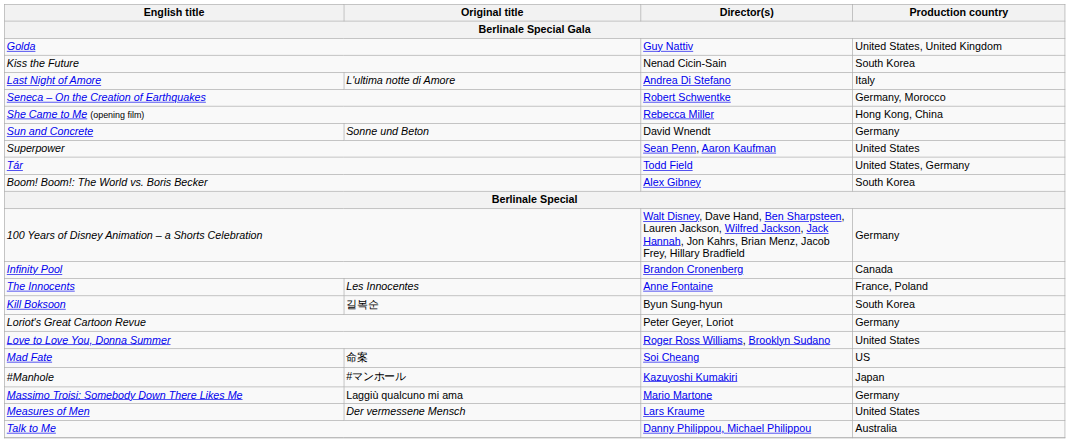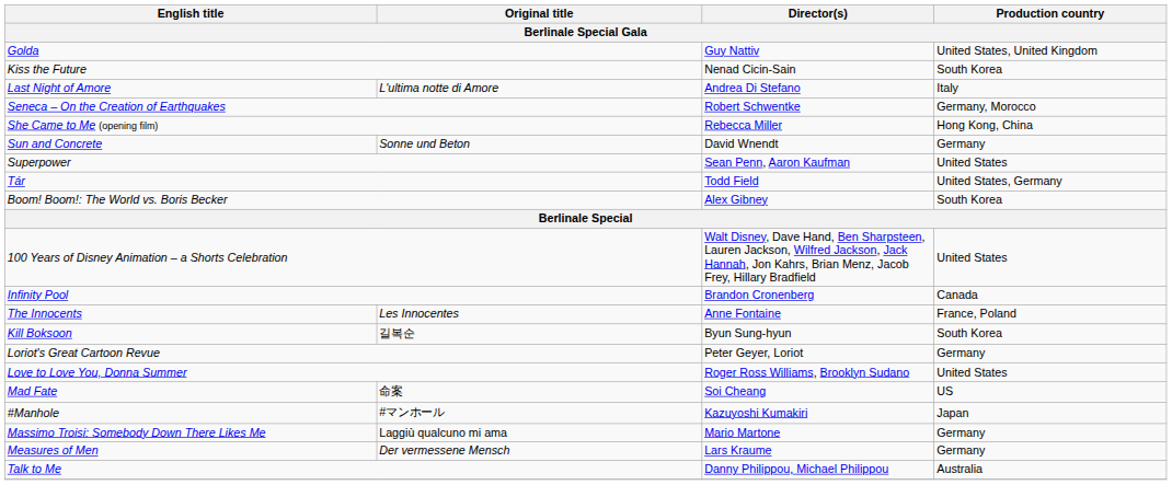100 Years of Disney Animation – a Shorts Celebration | Production country: Germany -> United States
Measures of Men | Production country: United States -> Germany
